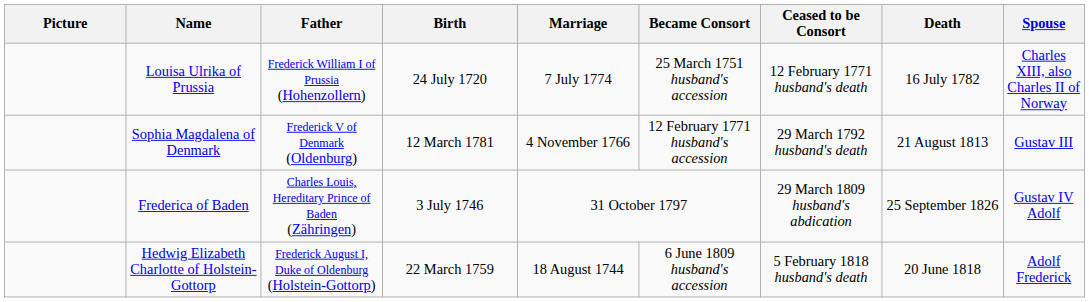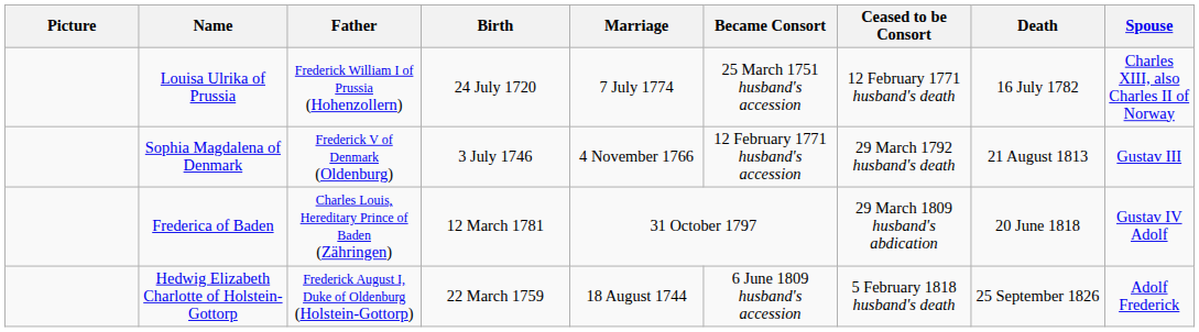Sophia Magdalena of Denmark | Birth: 12 March 1781 -> 3 July 1746
Frederica of Baden | Birth: 3 July 1746 -> 12 March 1781
Frederica of Baden | Death: 25 September 1826 -> 20 June 1818
Hedwig Elizabeth Charlotte of Holstein-Gottorp | Death: 20 June 1818 -> 25 September 1826
